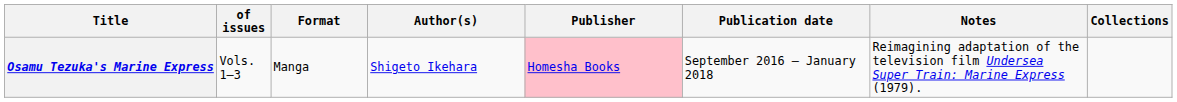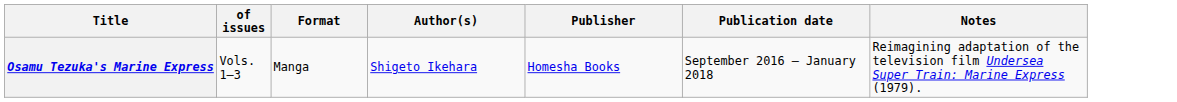- column: Collections
Osamu Tezuka's Marine Express | Publisher: pink background -> no background
